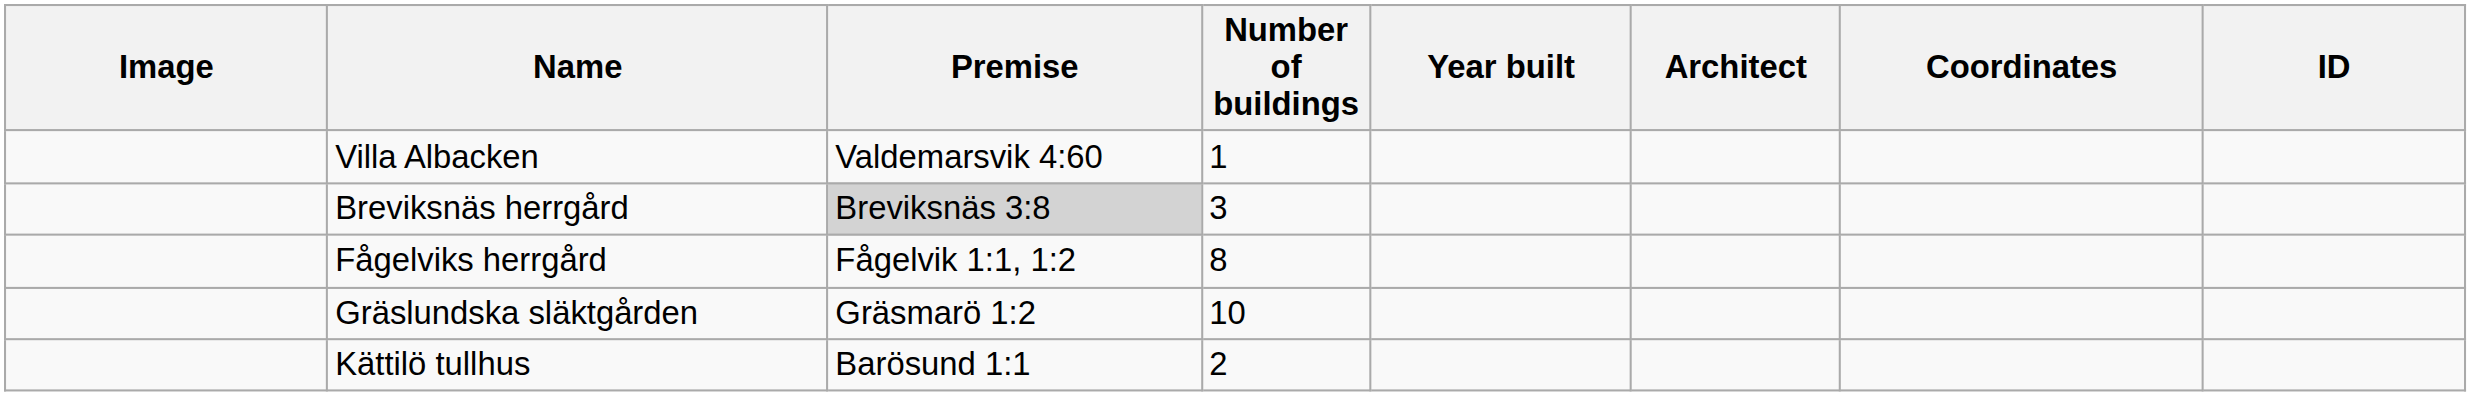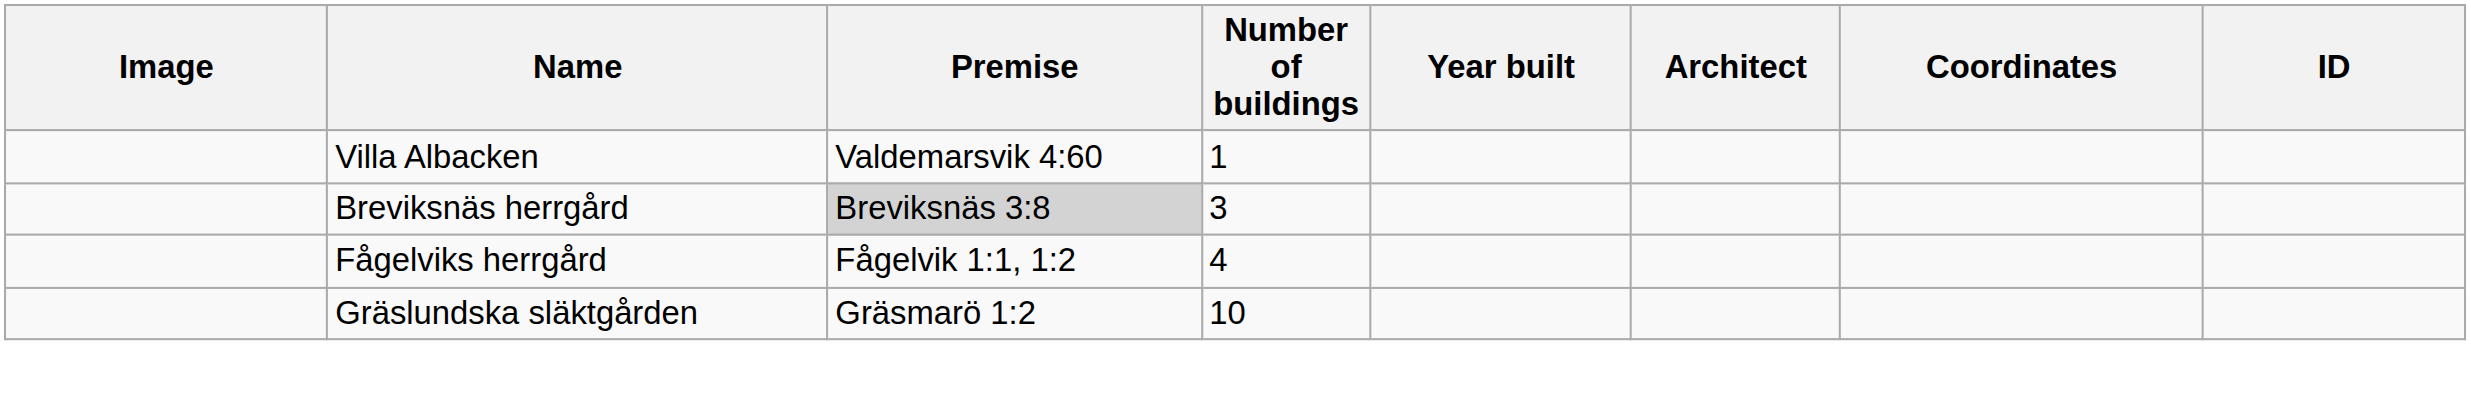Fågelviks herrgård | Number of buildings: 8 -> 4
- row: Kättilö tullhus | Barösund 1:1 | 2
